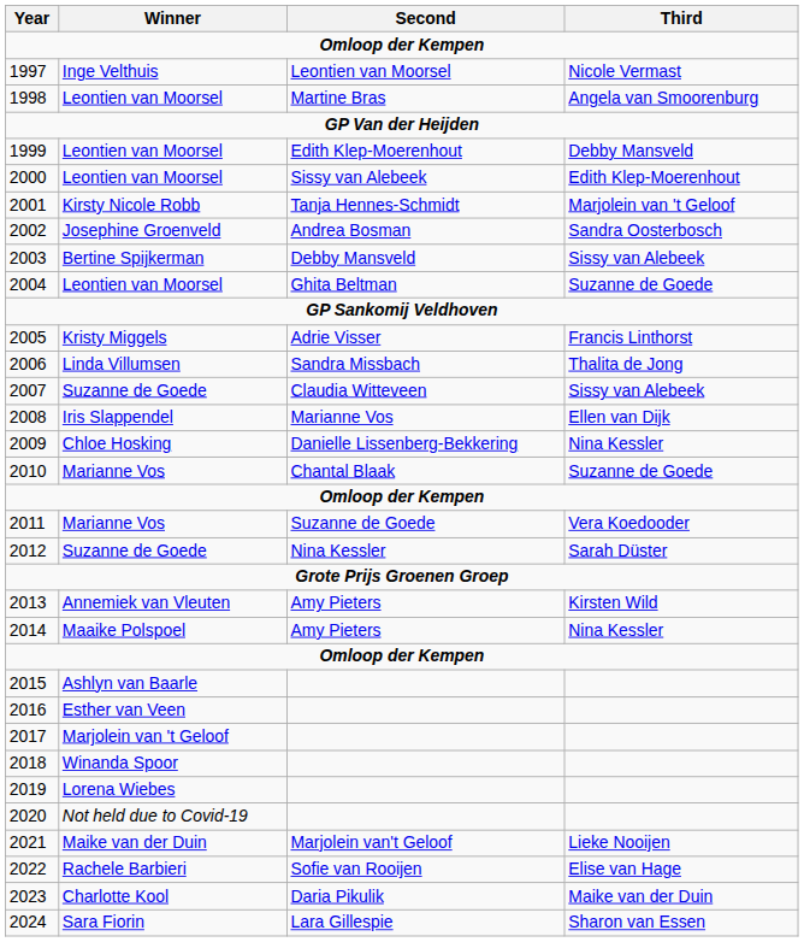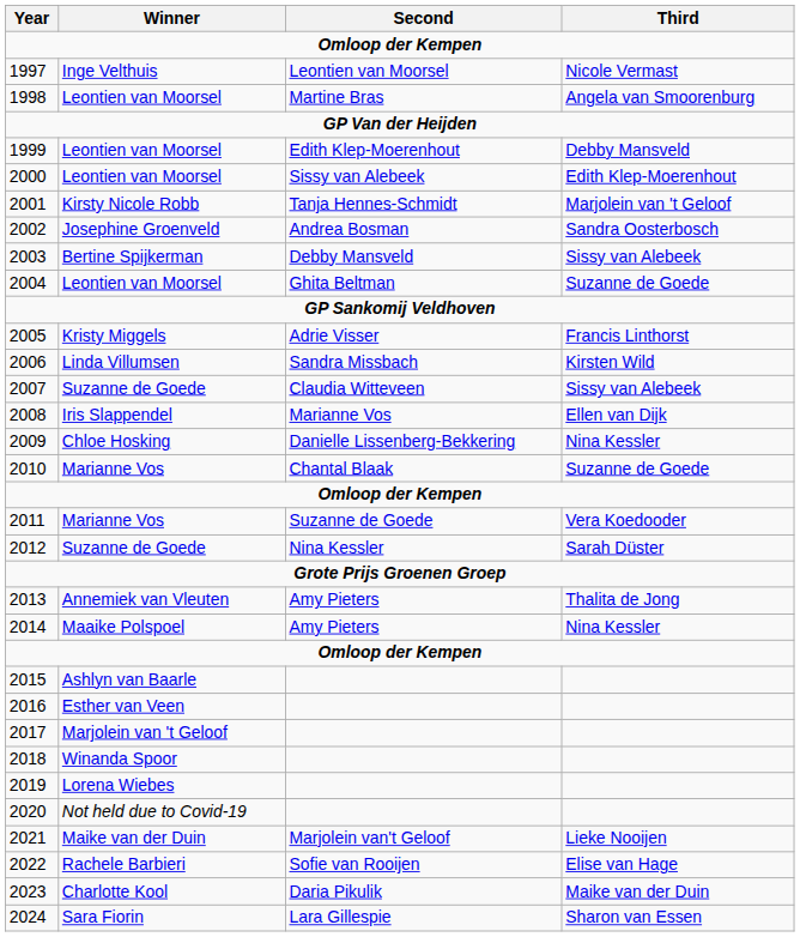2006 | Third: Thalita de Jong -> Kirsten Wild
2013 | Third: Kirsten Wild -> Thalita de Jong
